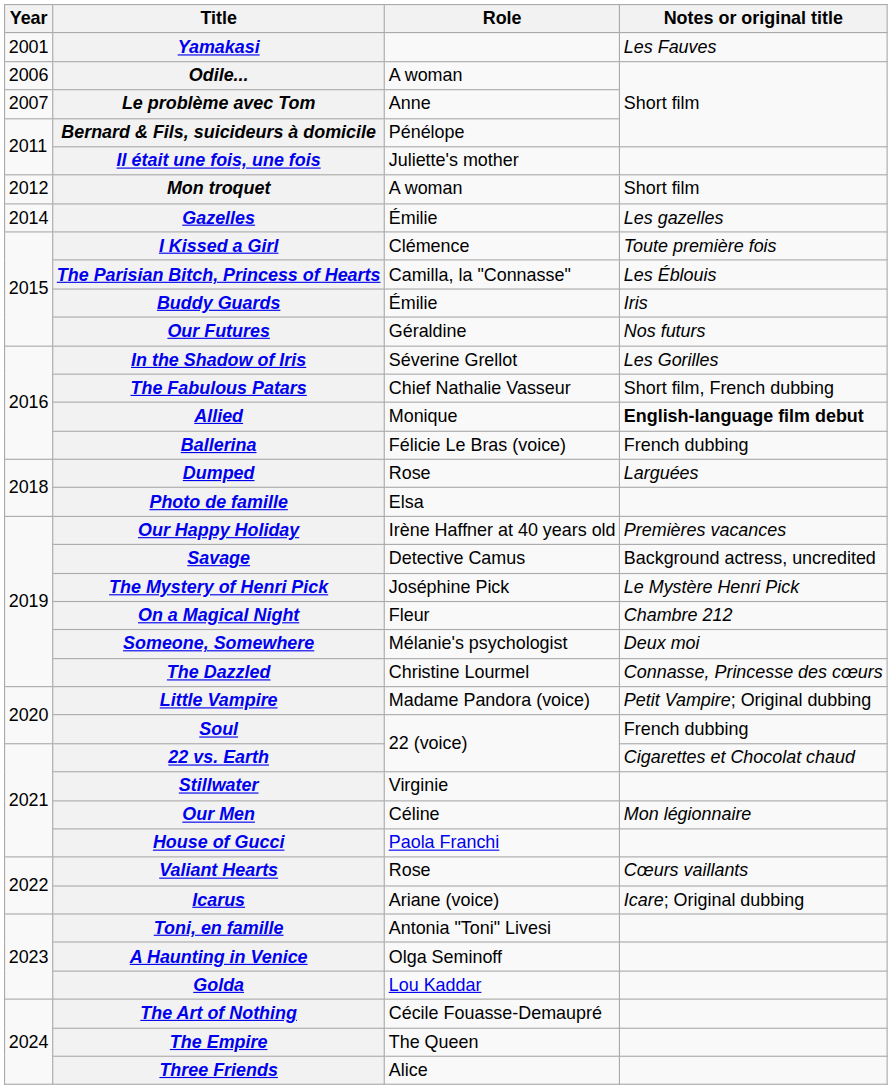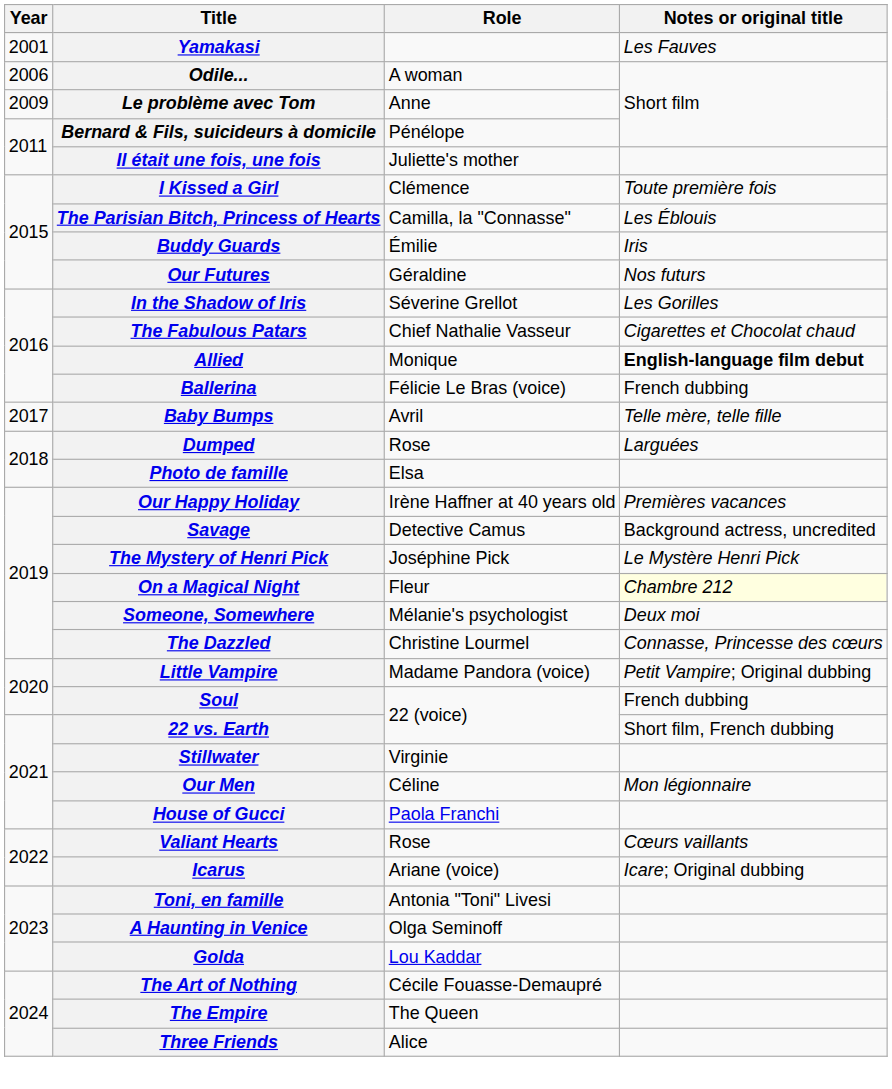Le problème avec Tom | Year: 2007 -> 2009
- row: 2012 | Mon troquet | A woman | Short film
- row: 2014 | Gazelles | Émilie | Les gazelles
The Fabulous Patars | Notes or original title: Short film, French dubbing -> Cigarettes et Chocolat chaud
+ row: 2017 | Baby Bumps | Avril | Telle mère, telle fille
On a Magical Night | Notes or original title: no background -> lightyellow background
22 vs. Earth | Notes or original title: Cigarettes et Chocolat chaud -> Short film, French dubbing
